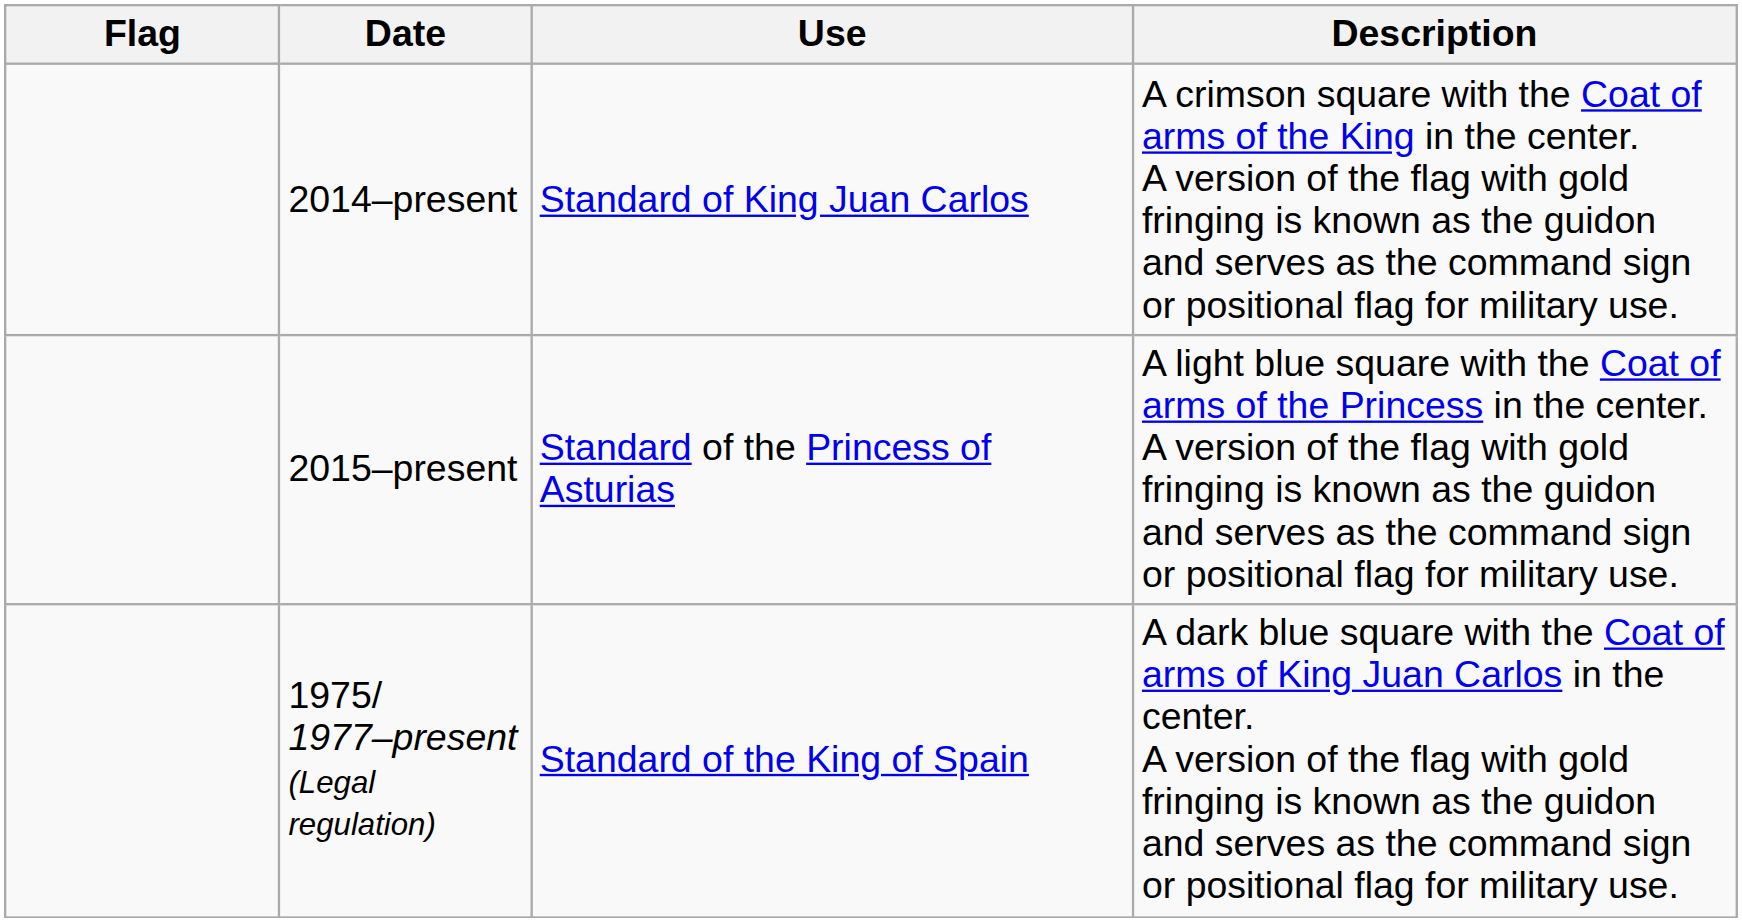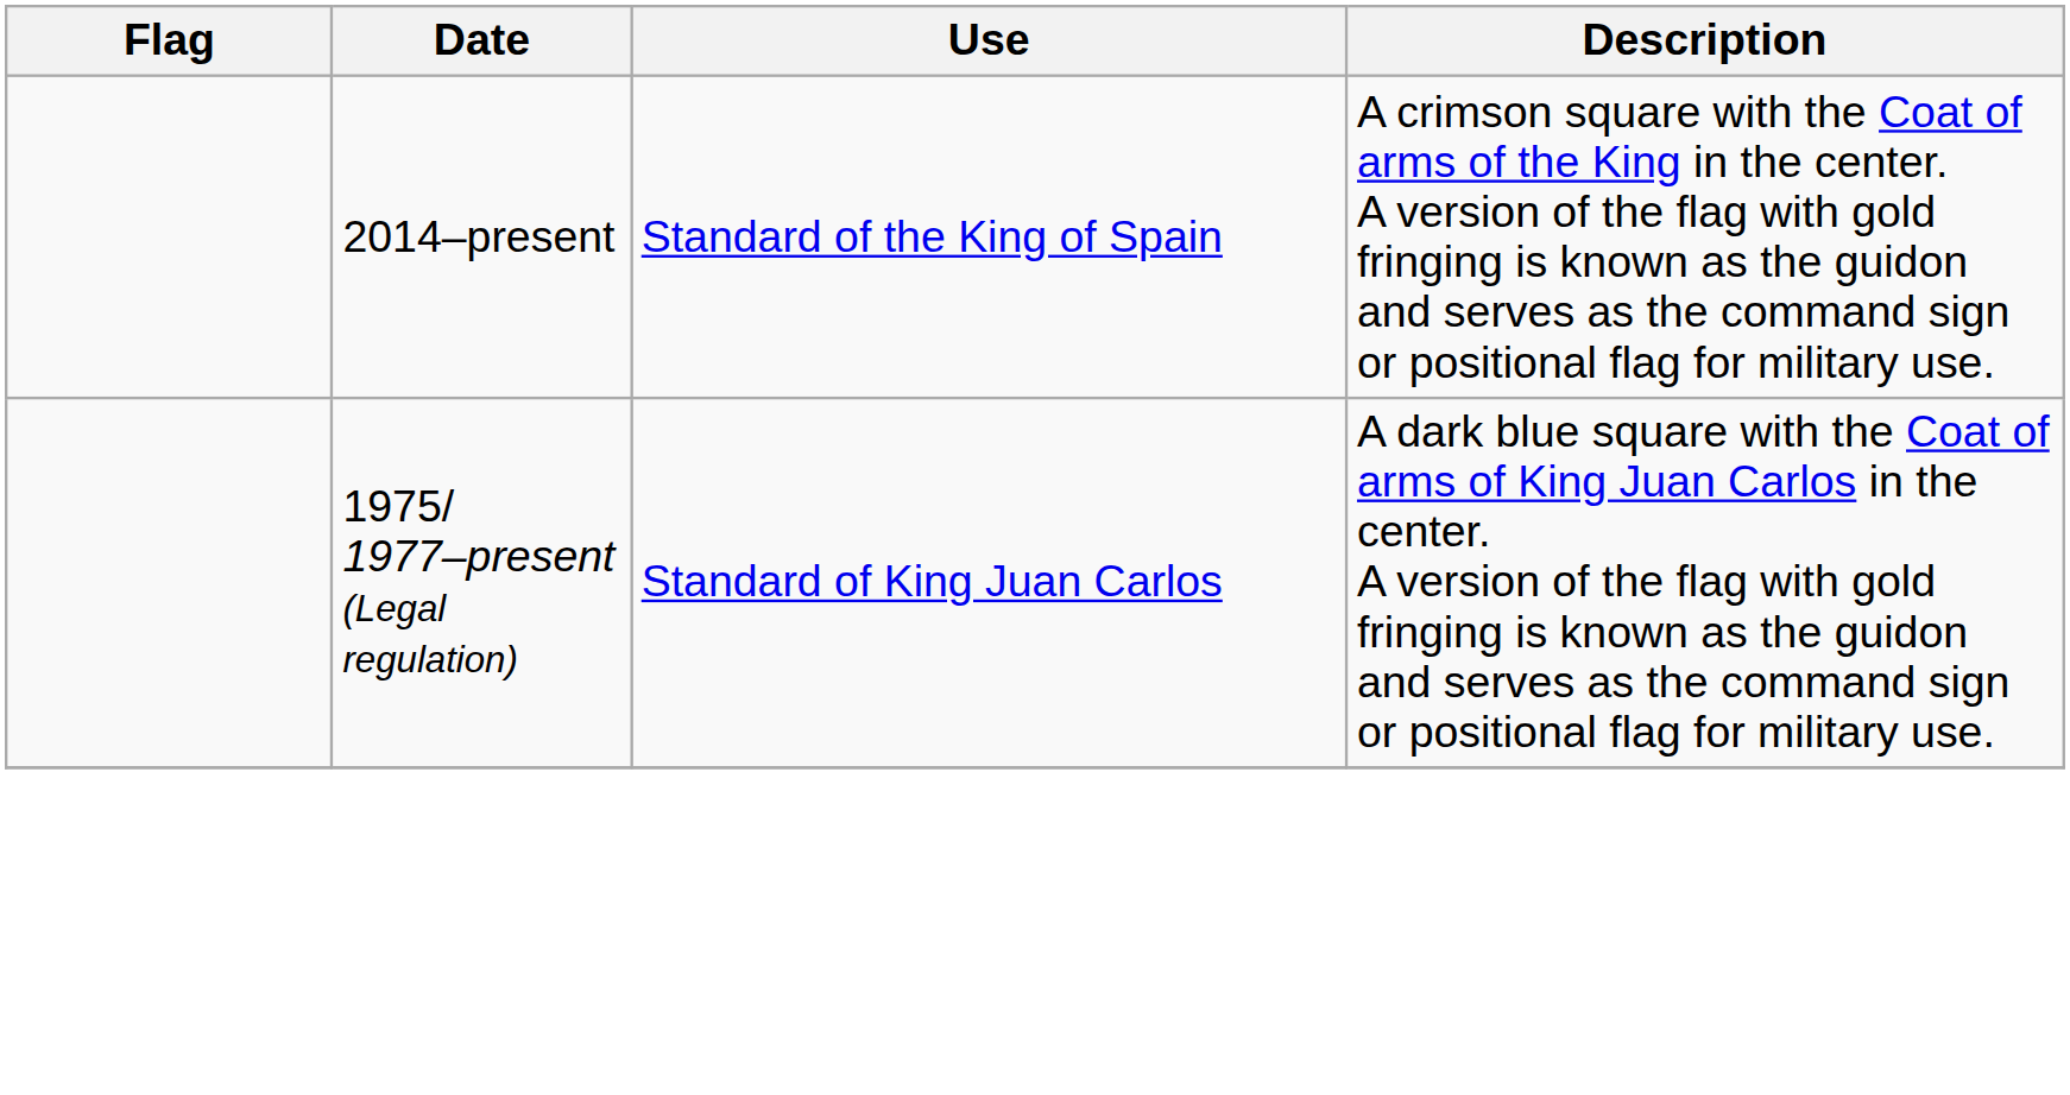2014–present | Use: Standard of King Juan Carlos -> Standard of the King of Spain
- row: 2015–present | Standard of the Princess of Asturias | A light blue square with the Coat of arms of the Princess in the center. A version of the flag with gold fringing is known as the guidon and serves as the command sign or positional flag for military use.
1975/ 1977–present (Legal regulation) | Use: Standard of the King of Spain -> Standard of King Juan Carlos
